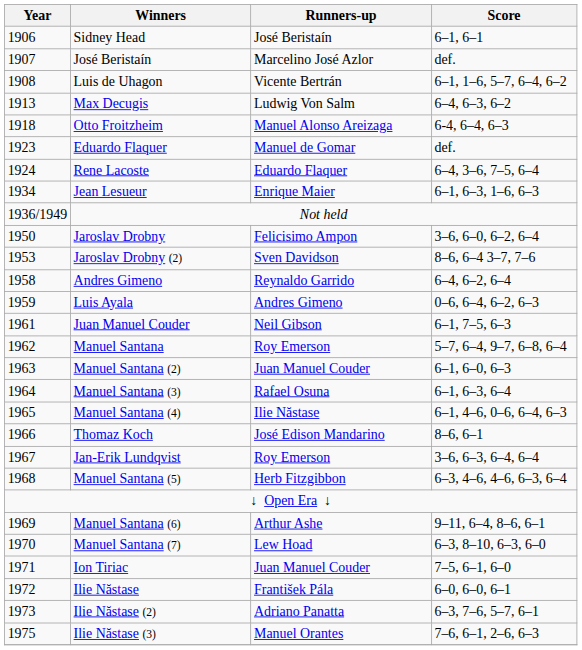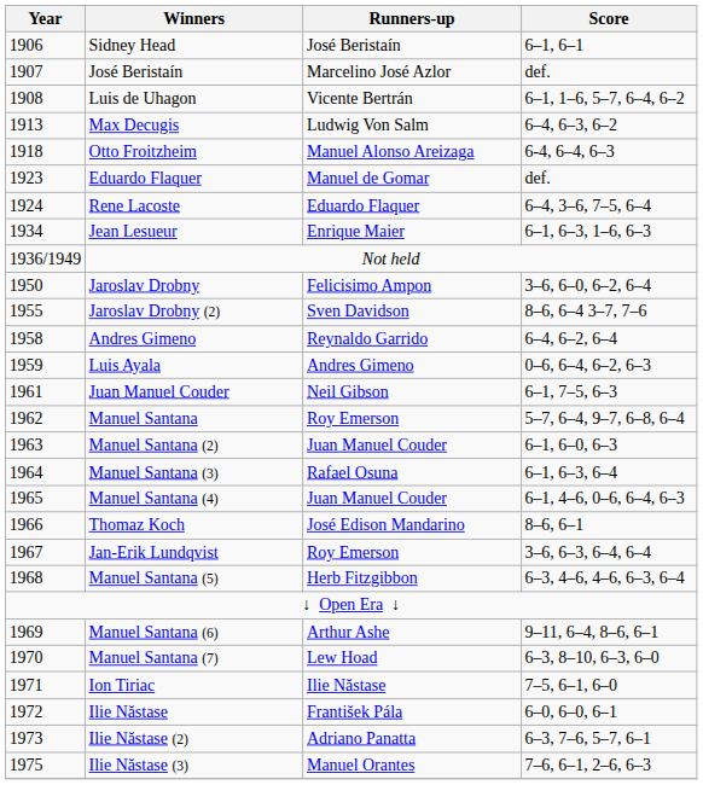Jaroslav Drobny (2) | Year: 1953 -> 1955
Manuel Santana (4) | Runners-up: Ilie Năstase -> Juan Manuel Couder
Ion Tiriac | Runners-up: Juan Manuel Couder -> Ilie Năstase
